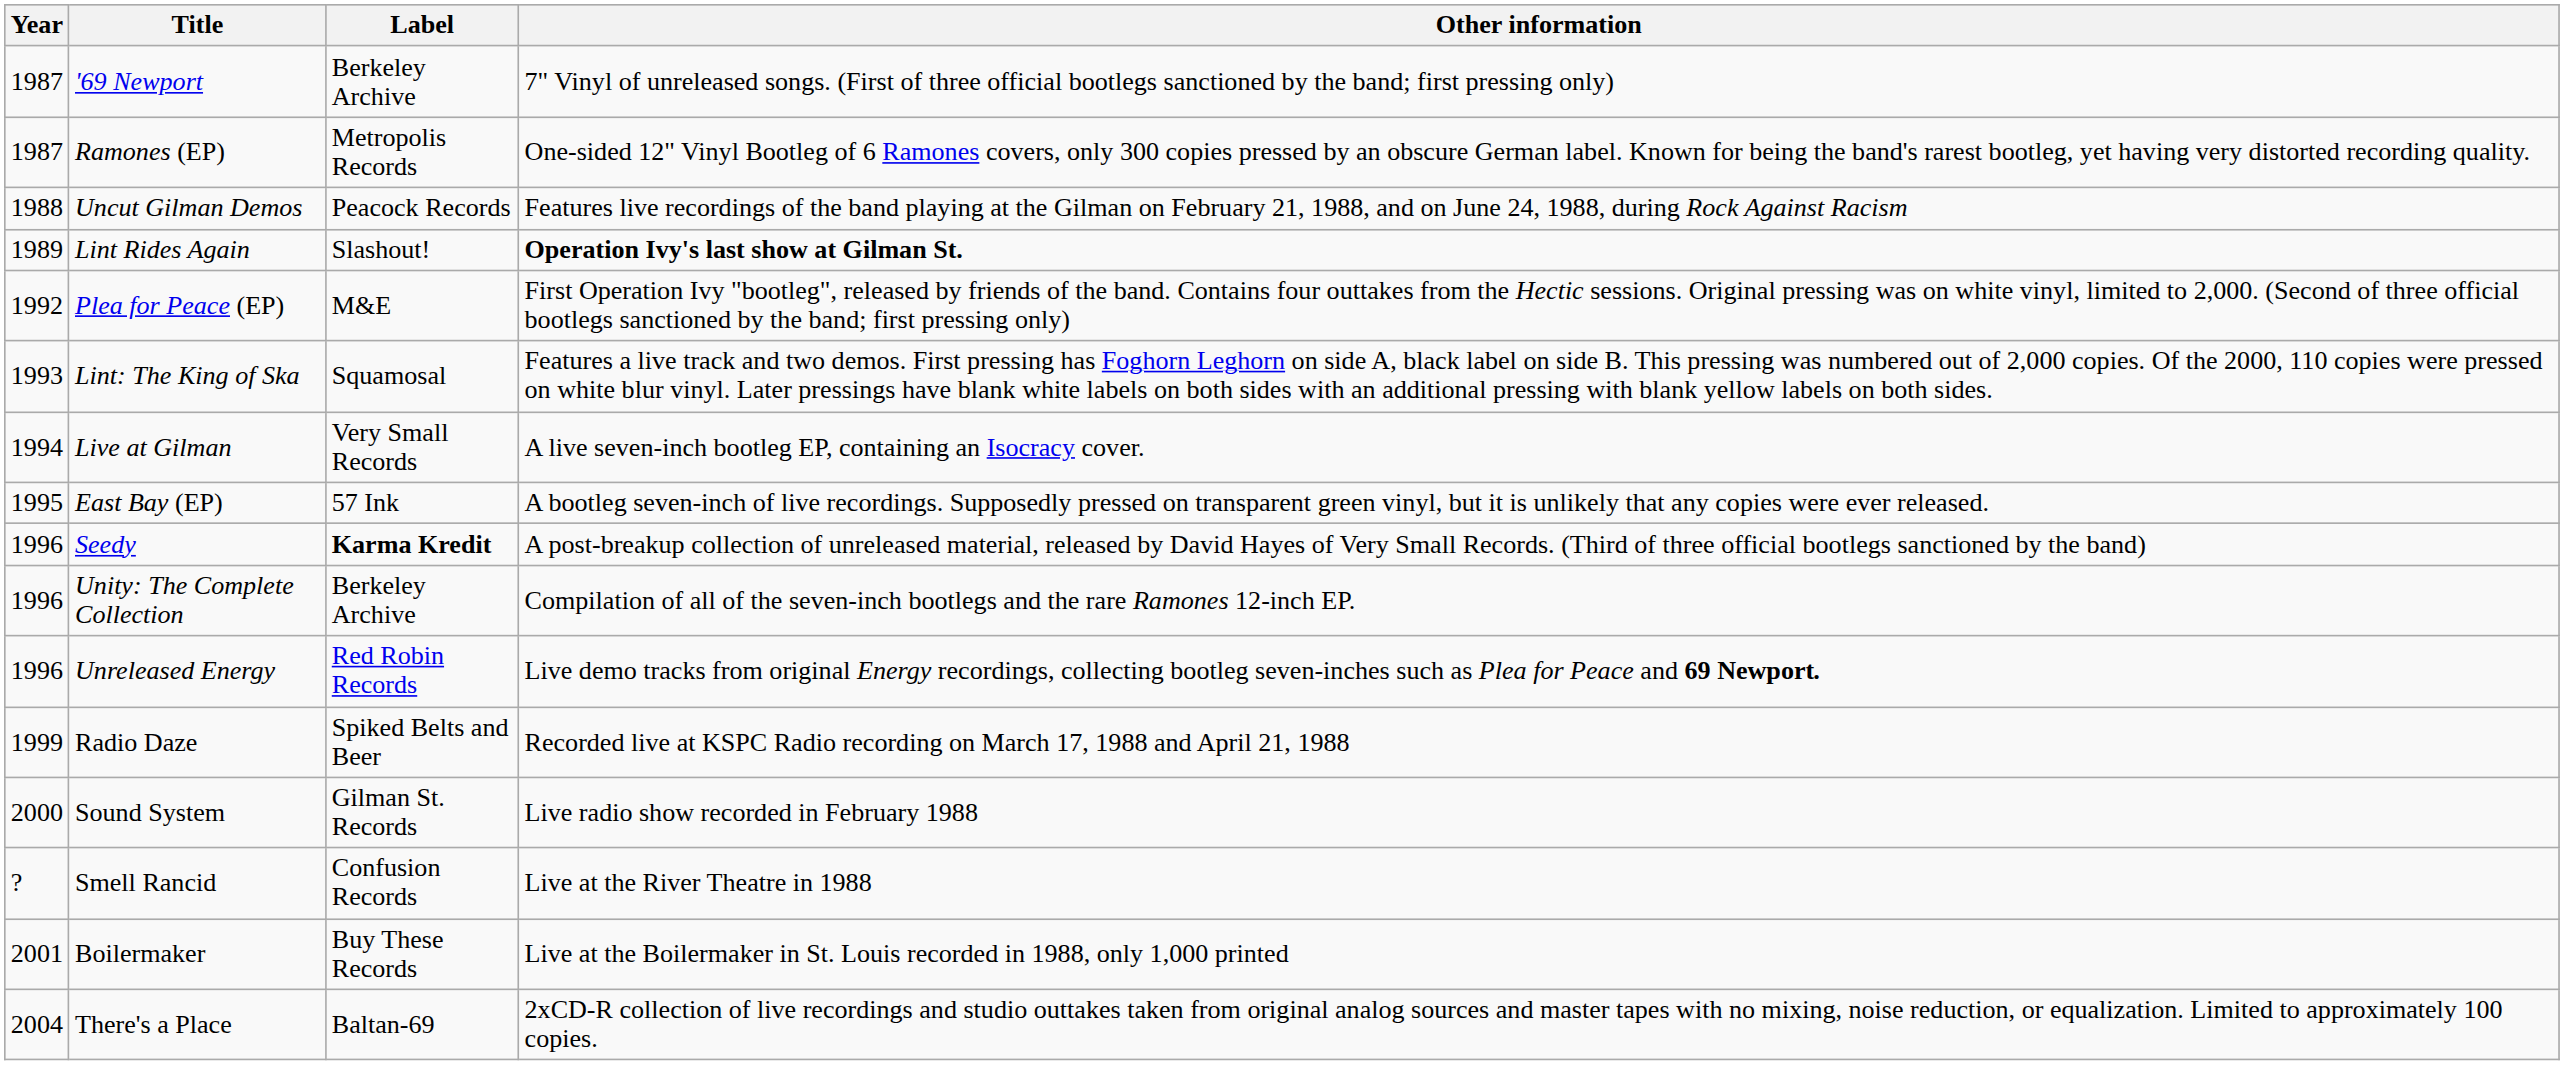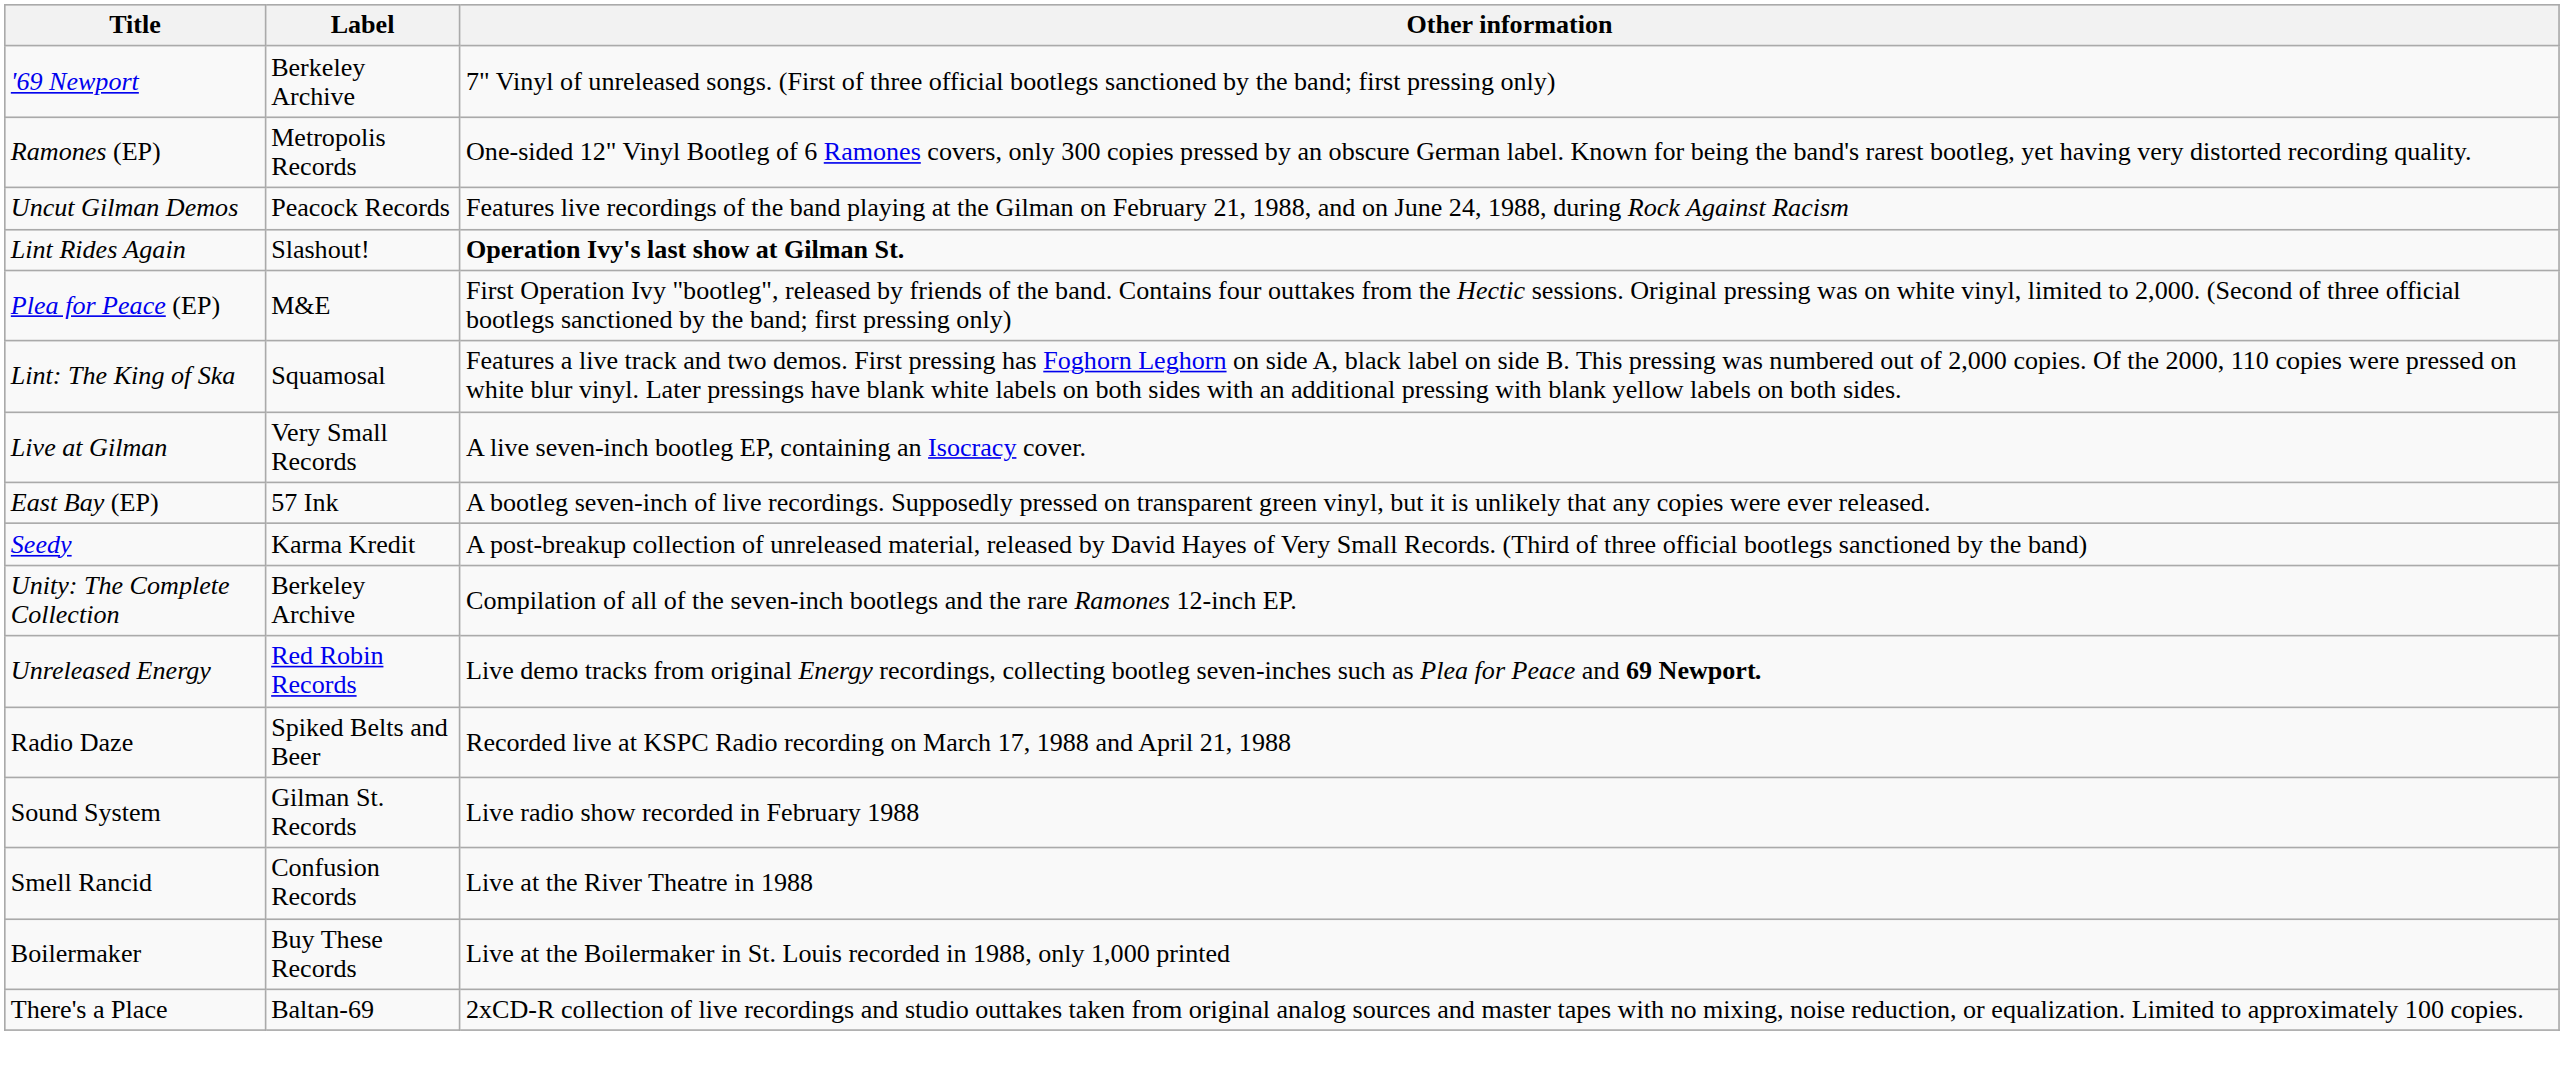- column: Year | 1987 | 1987 | 1988 | 1989 | 1992 | 1993 | 1994 | 1995 | 1996 | 1996 | 1996 | 1999 | 2000 | ? | 2001 | 2004
Seedy | Label: bold -> normal
